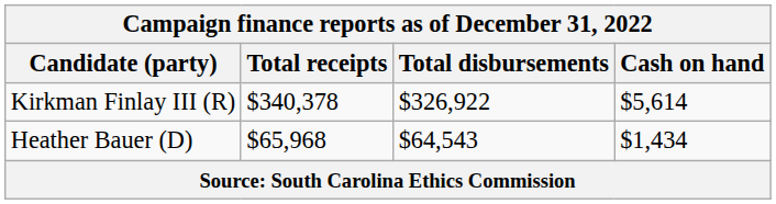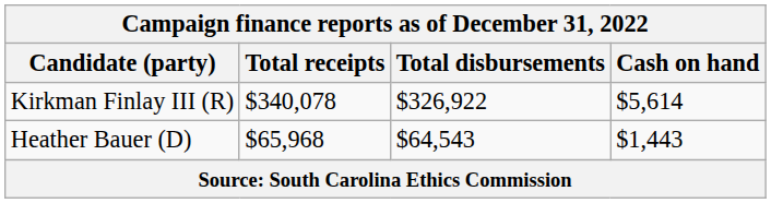Kirkman Finlay III (R) | Total receipts: $340,378 -> $340,078
Heather Bauer (D) | Cash on hand: $1,434 -> $1,443
